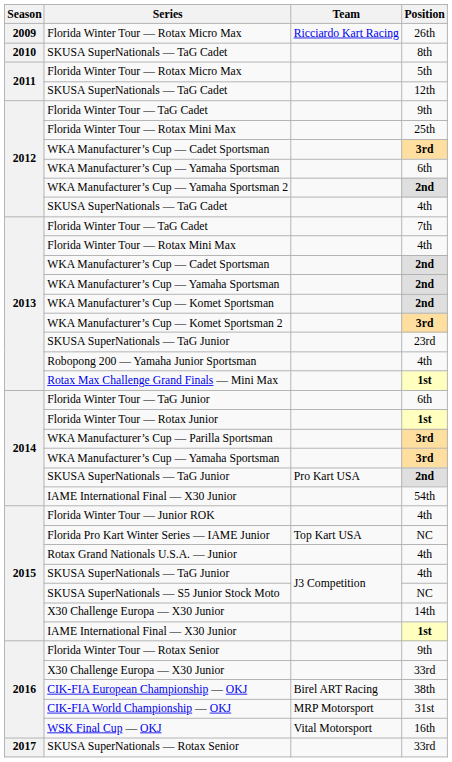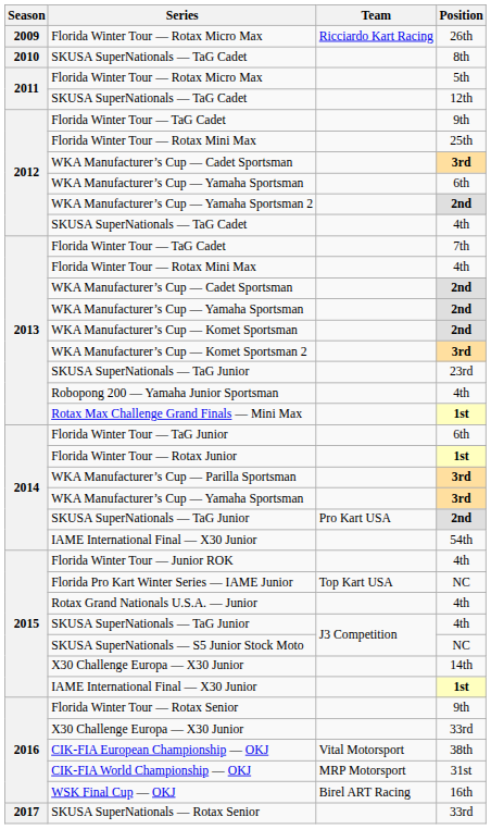CIK-FIA European Championship — OKJ | Team: Birel ART Racing -> Vital Motorsport
WSK Final Cup — OKJ | Team: Vital Motorsport -> Birel ART Racing
